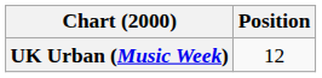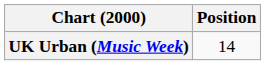UK Urban (Music Week) | Position: 12 -> 14
